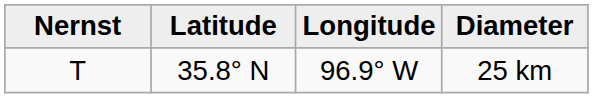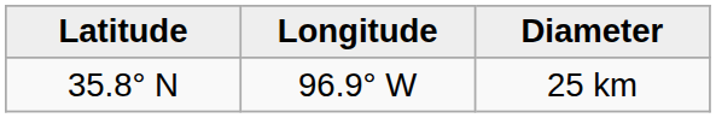- column: Nernst | T
